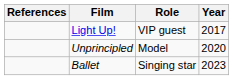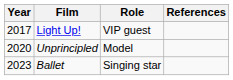columns swapped: Year <-> References
